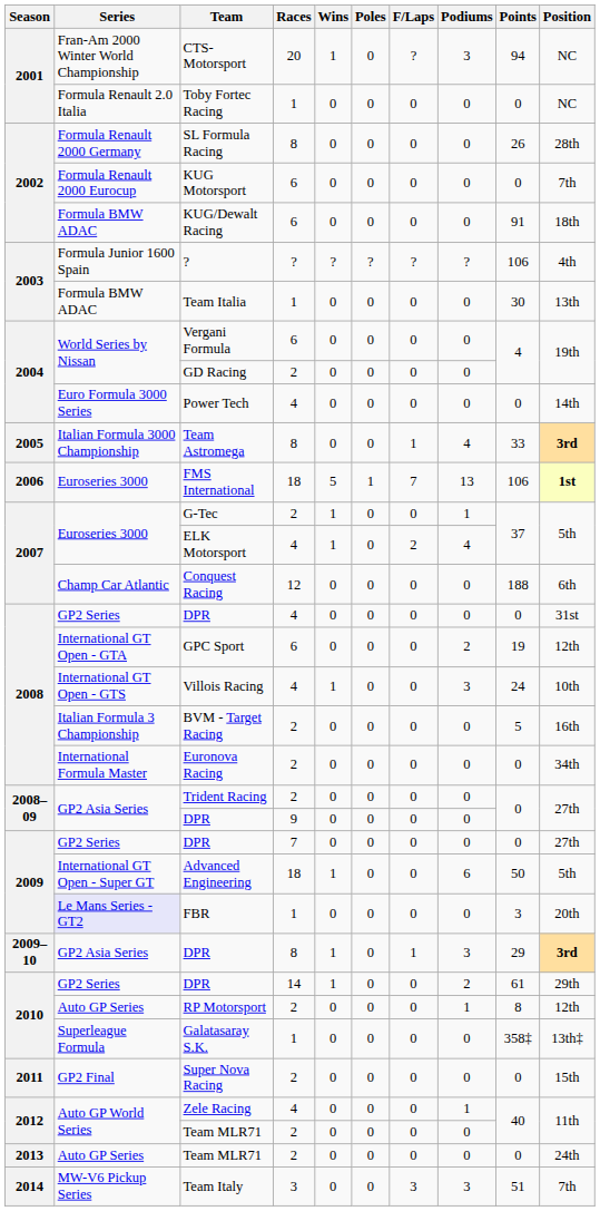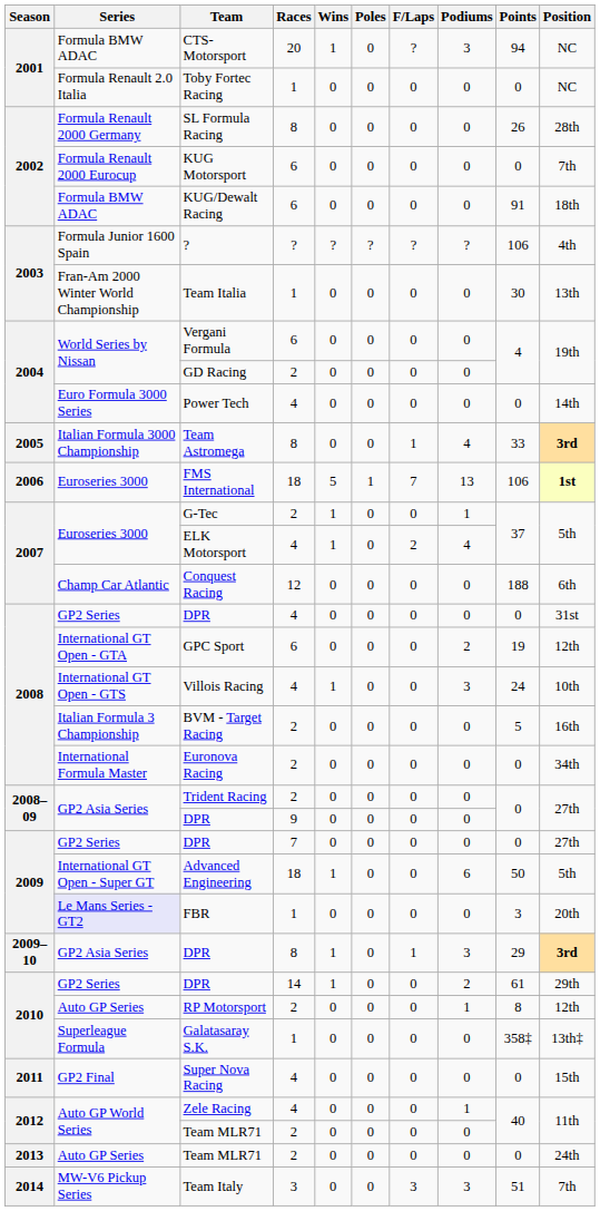CTS-Motorsport | Series: Fran-Am 2000 Winter World Championship -> Formula BMW ADAC
Team Italia | Series: Formula BMW ADAC -> Fran-Am 2000 Winter World Championship
Super Nova Racing | Races: 2 -> 4
